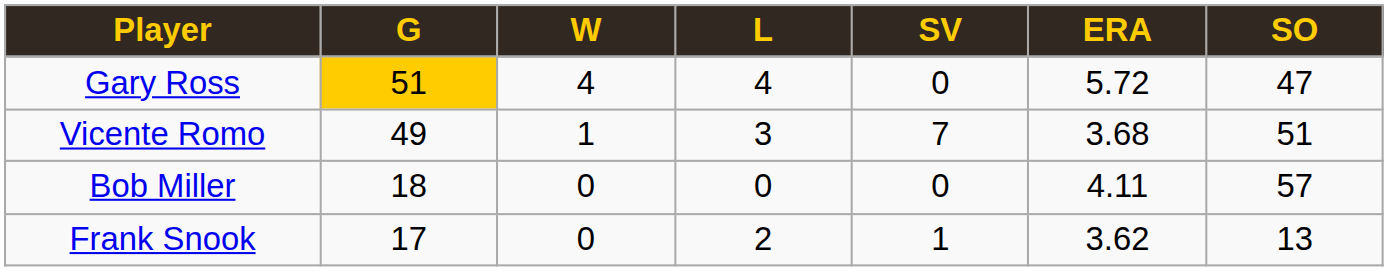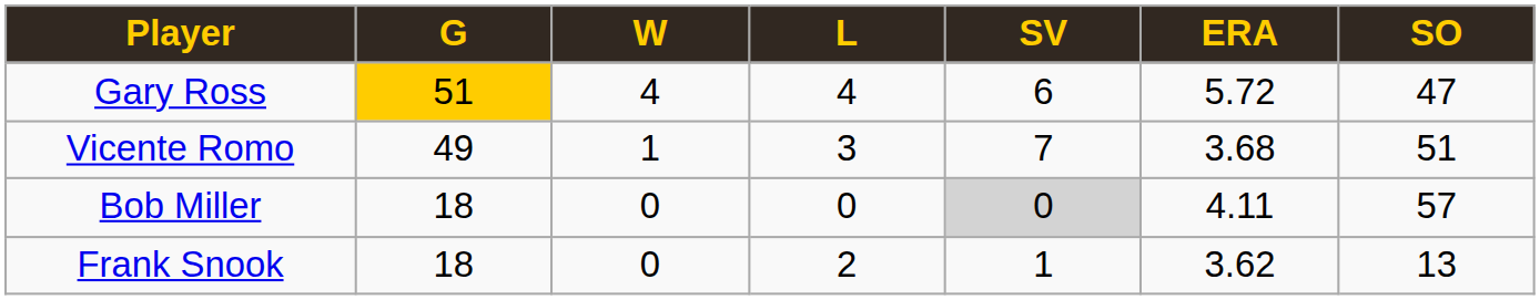Gary Ross | SV: 0 -> 6
Bob Miller | SV: no background -> lightgrey background
Frank Snook | G: 17 -> 18
